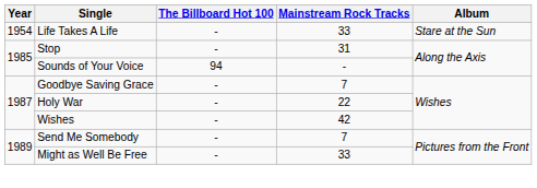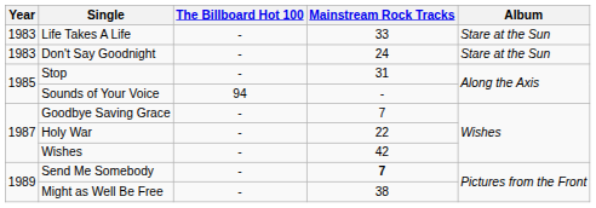Life Takes A Life | Year: 1954 -> 1983
+ row: 1983 | Don't Say Goodnight | - | 24 | Stare at the Sun
Send Me Somebody | Mainstream Rock Tracks: normal -> bold
Might as Well Be Free | Mainstream Rock Tracks: 33 -> 38
